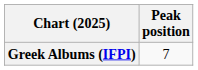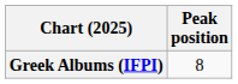Greek Albums (IFPI) | Peak position: 7 -> 8
